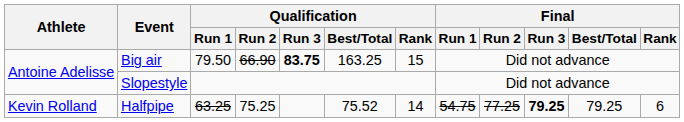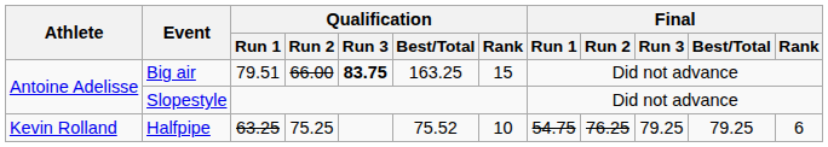Big air | Qualification / Run 1: 79.50 -> 79.51
Big air | Qualification / Run 2: 66.90 -> 66.00
Halfpipe | Qualification / Rank: 14 -> 10
Halfpipe | Final / Run 2: 77.25 -> 76.25
Halfpipe | Final / Run 3: bold -> normal
